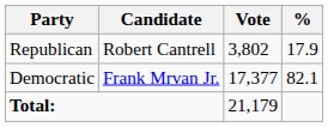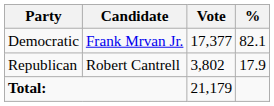rows swapped: Democratic <-> Republican
